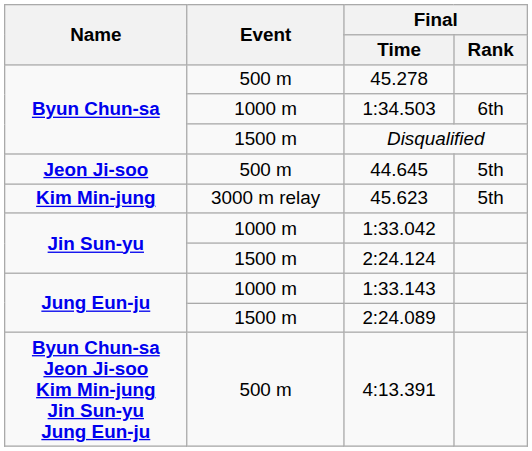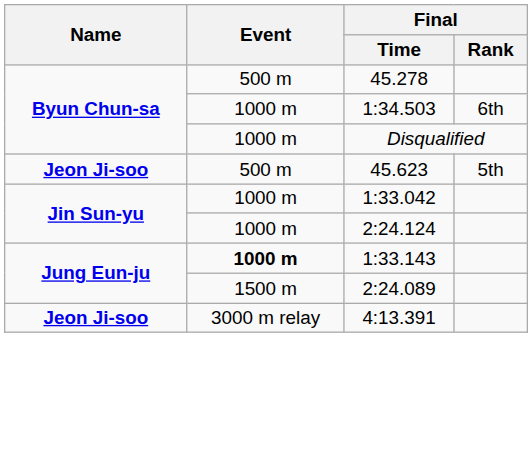Disqualified | Event: 1500 m -> 1000 m
- row: Jeon Ji-soo | 500 m | 44.645 | 5th
45.623 | Name: Kim Min-jung -> Jeon Ji-soo
45.623 | Event: 3000 m relay -> 500 m
2:24.124 | Event: 1500 m -> 1000 m
1:33.143 | Event: normal -> bold
4:13.391 | Name: Byun Chun-sa Jeon Ji-soo Kim Min-jung Jin Sun-yu Jung Eun-ju -> Jeon Ji-soo
4:13.391 | Event: 500 m -> 3000 m relay
